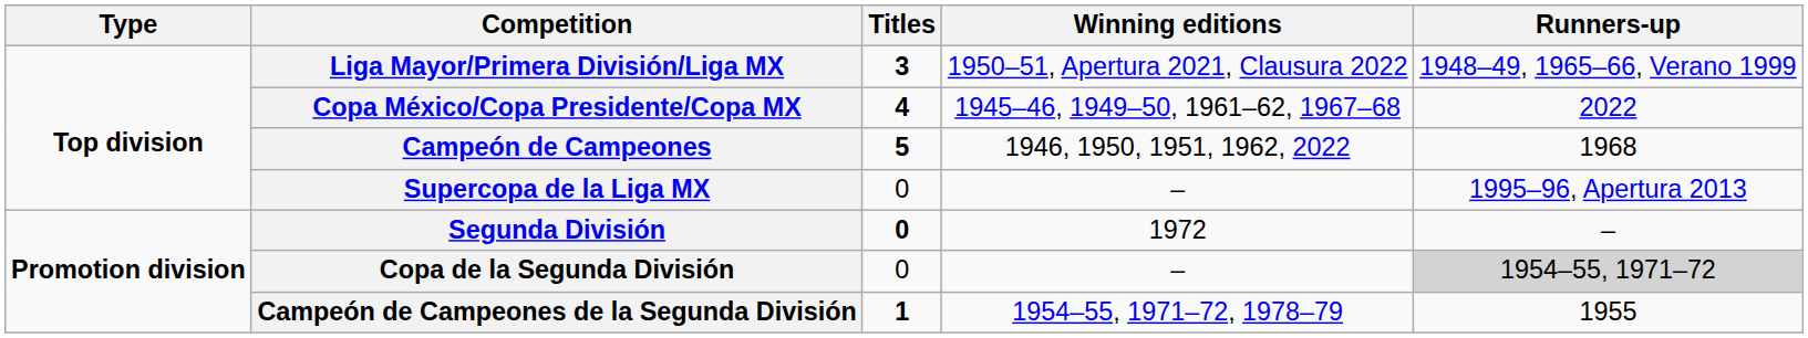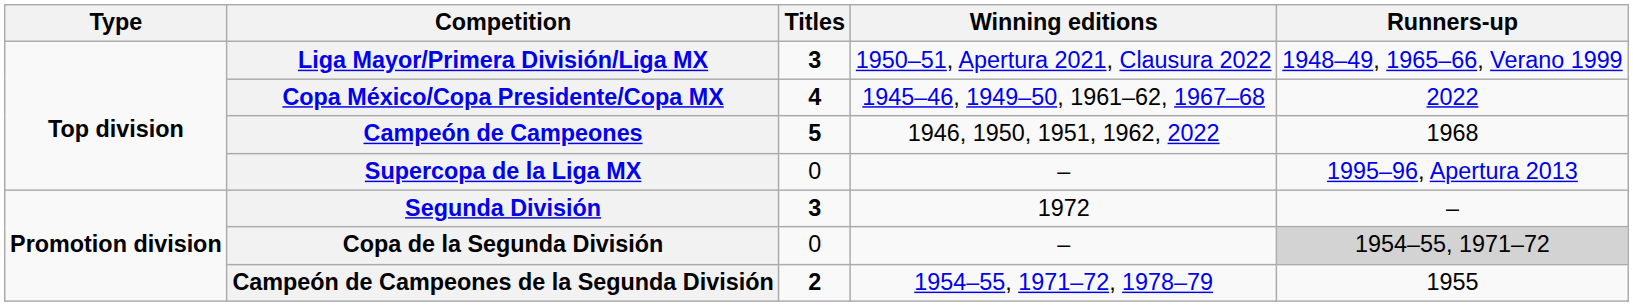Segunda División | Titles: 0 -> 3
Campeón de Campeones de la Segunda División | Titles: 1 -> 2
